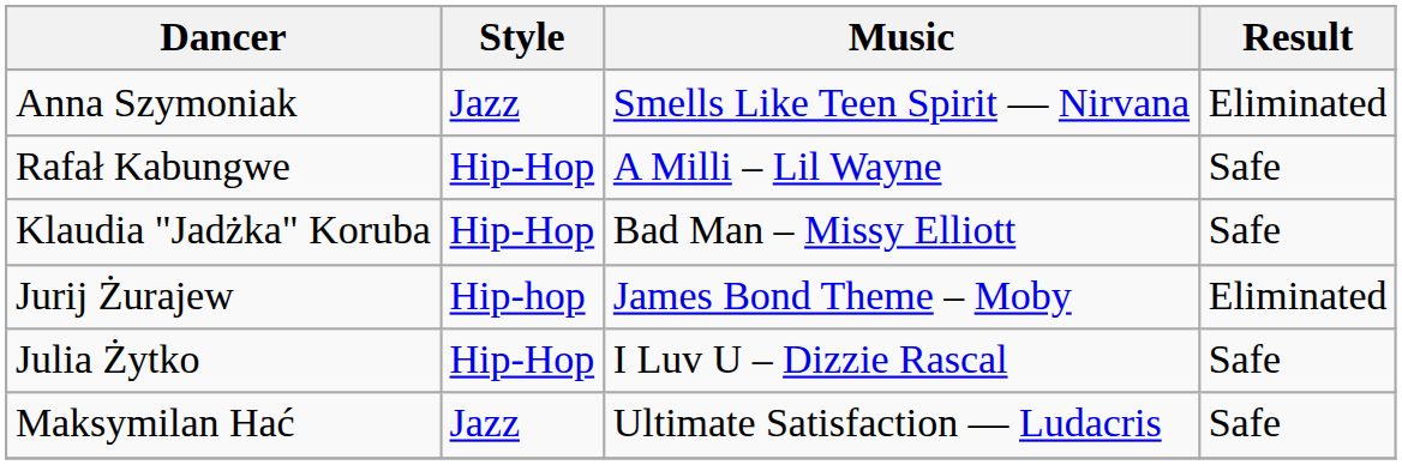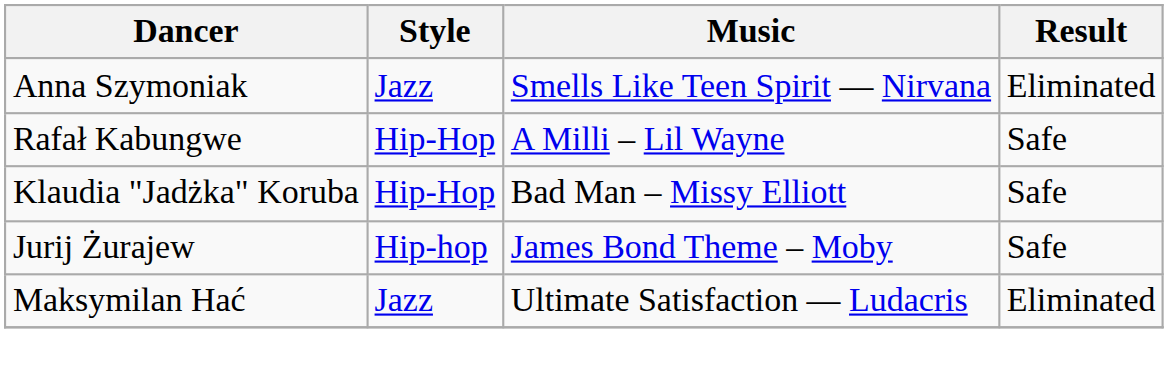Jurij Żurajew | Result: Eliminated -> Safe
- row: Julia Żytko | Hip-Hop | I Luv U – Dizzie Rascal | Safe
Maksymilan Hać | Result: Safe -> Eliminated
